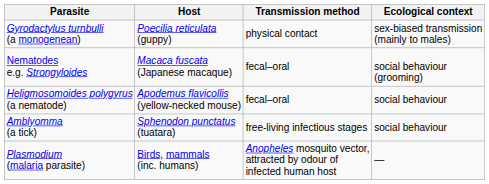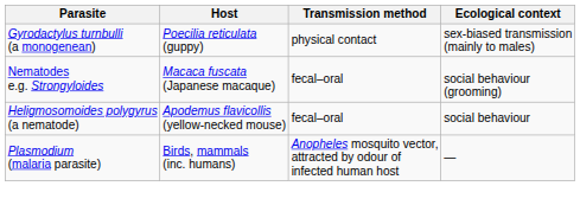- row: Amblyomma (a tick) | Sphenodon punctatus (tuatara) | free-living infectious stages | social behaviour
